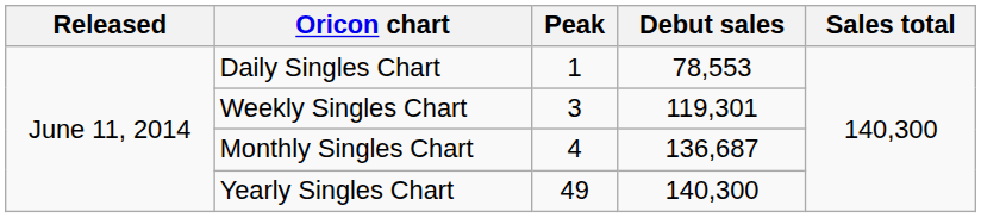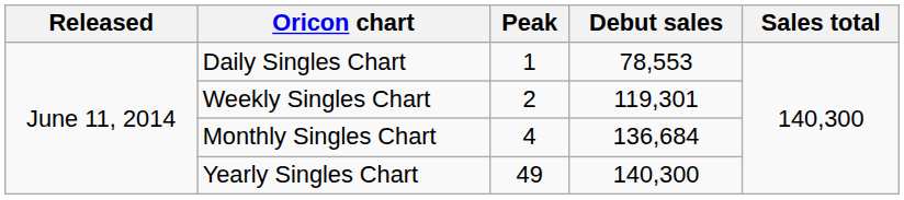Weekly Singles Chart | Peak: 3 -> 2
Monthly Singles Chart | Debut sales: 136,687 -> 136,684
